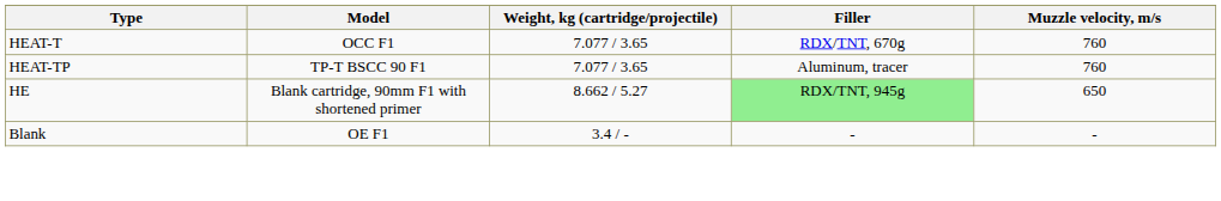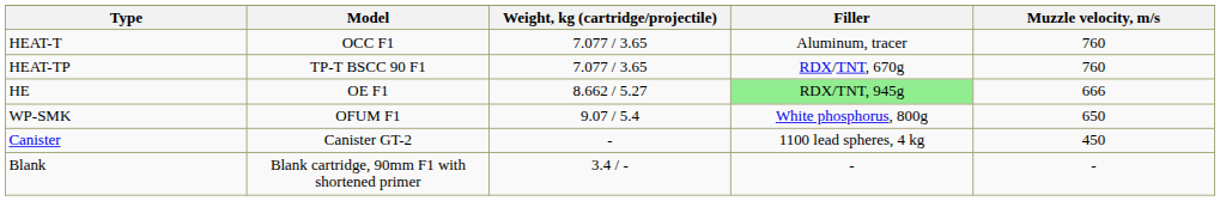HEAT-T | Filler: RDX/TNT, 670g -> Aluminum, tracer
HEAT-TP | Filler: Aluminum, tracer -> RDX/TNT, 670g
HE | Model: Blank cartridge, 90mm F1 with shortened primer -> OE F1
HE | Muzzle velocity, m/s: 650 -> 666
+ row: WP-SMK | OFUM F1 | 9.07 / 5.4 | White phosphorus, 800g | 650
+ row: Canister | Canister GT-2 | - | 1100 lead spheres, 4 kg | 450
Blank | Model: OE F1 -> Blank cartridge, 90mm F1 with shortened primer
